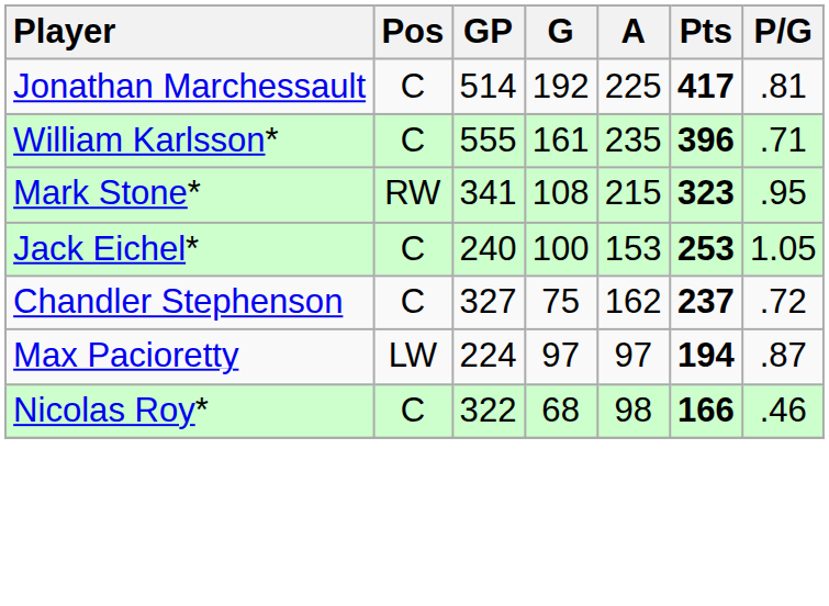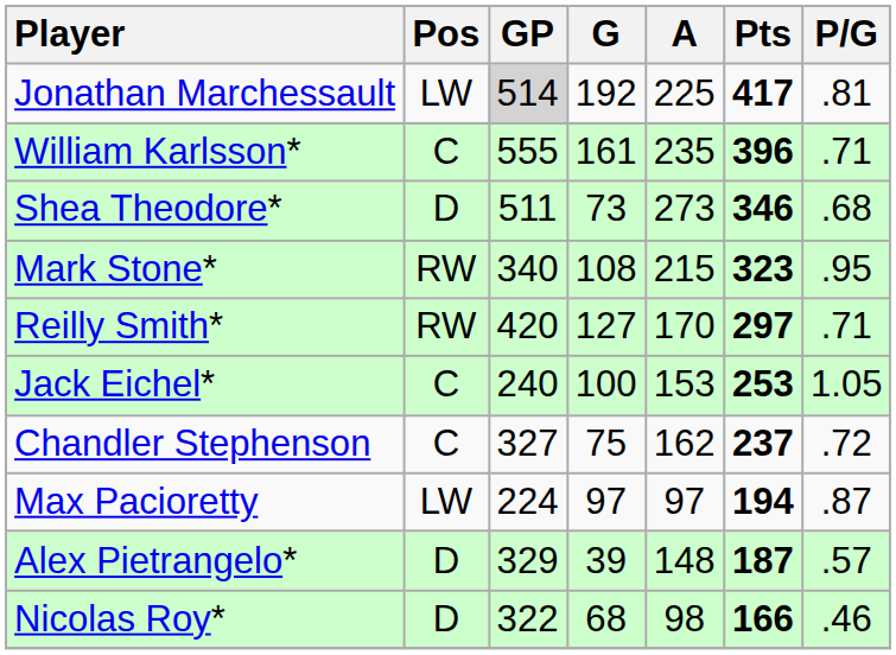Jonathan Marchessault | Pos: C -> LW
Jonathan Marchessault | GP: no background -> lightgrey background
+ row: Shea Theodore* | D | 511 | 73 | 273 | 346 | .68
Mark Stone* | GP: 341 -> 340
+ row: Reilly Smith* | RW | 420 | 127 | 170 | 297 | .71
+ row: Alex Pietrangelo* | D | 329 | 39 | 148 | 187 | .57
Nicolas Roy* | Pos: C -> D
